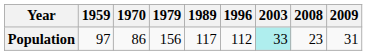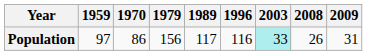Population | 1996: 112 -> 116
Population | 2008: 23 -> 26
